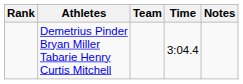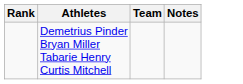- column: Time | 3:04.4
